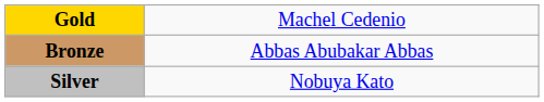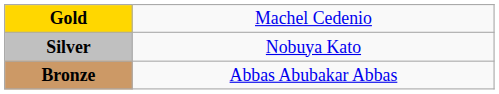rows swapped: Silver <-> Bronze
